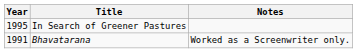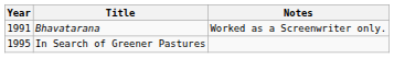rows swapped: Bhavatarana <-> In Search of Greener Pastures
